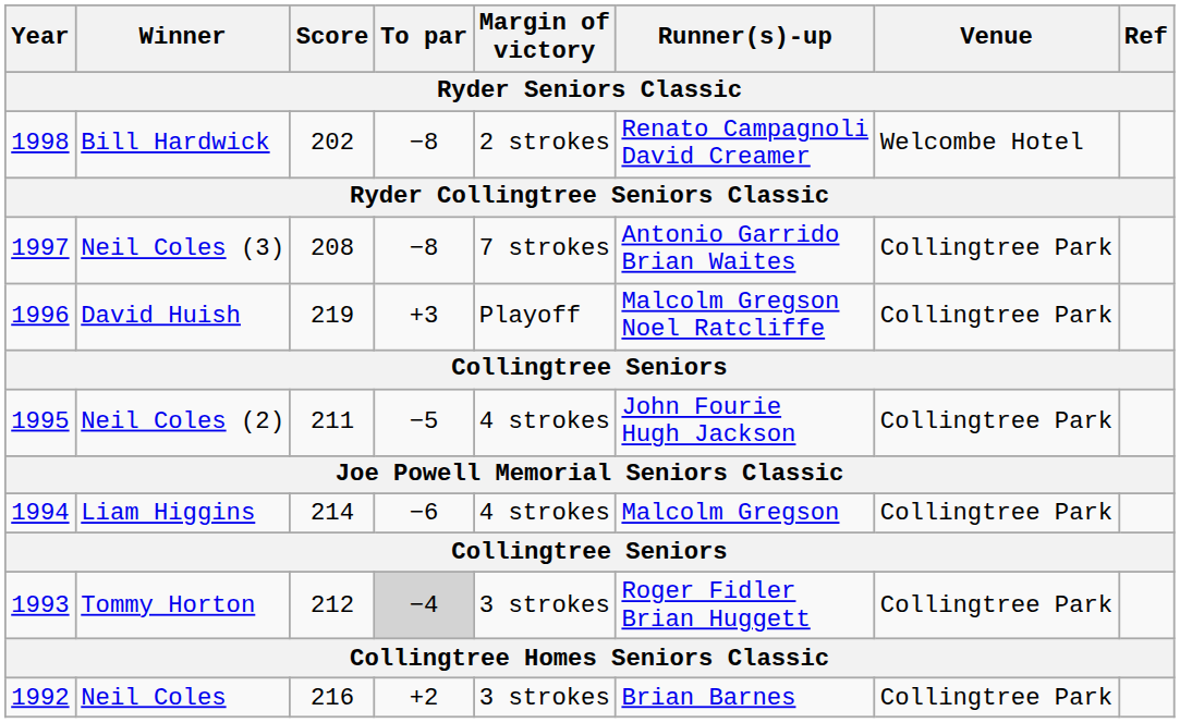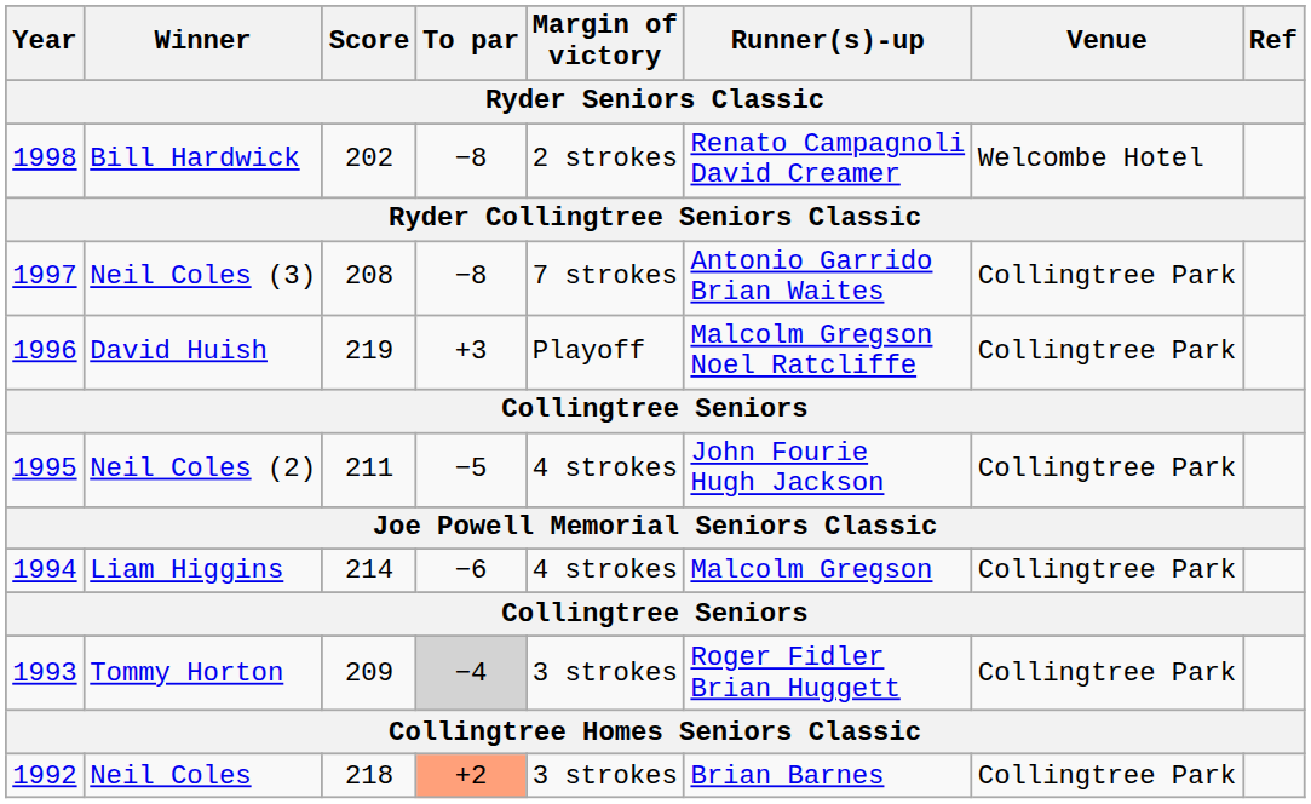Tommy Horton | Score: 212 -> 209
Neil Coles | Score: 216 -> 218
Neil Coles | To par: no background -> lightsalmon background
